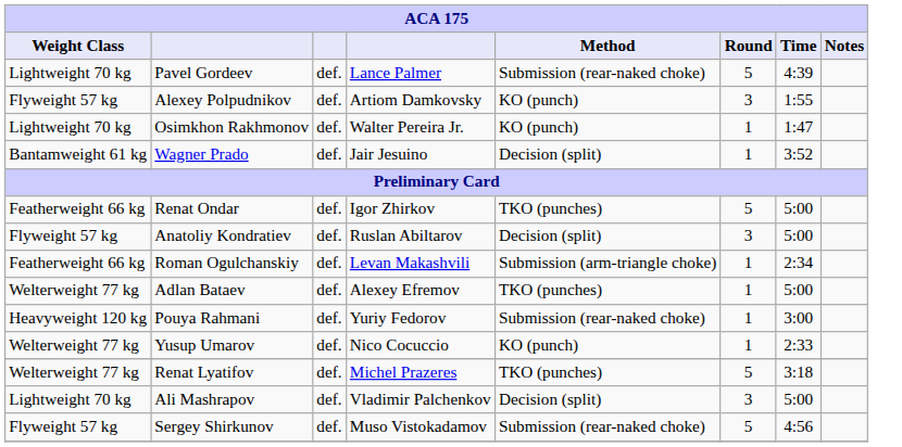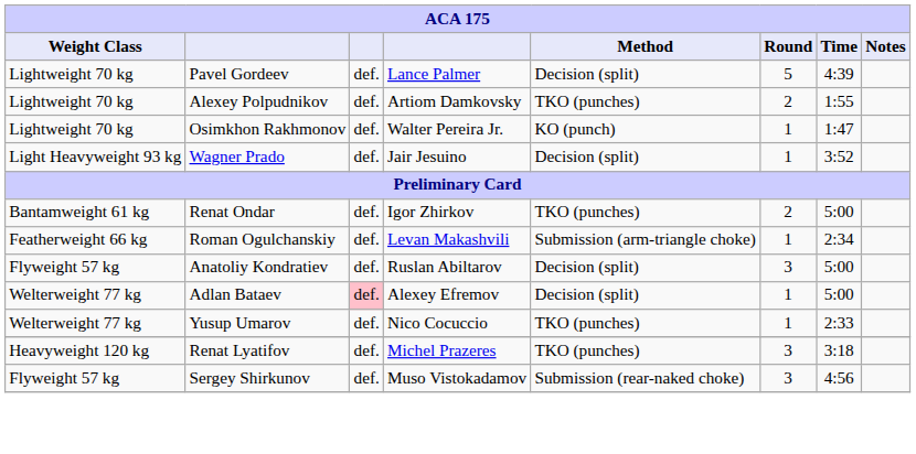Pavel Gordeev | Method: Submission (rear-naked choke) -> Decision (split)
Alexey Polpudnikov | Weight Class: Flyweight 57 kg -> Lightweight 70 kg
Alexey Polpudnikov | Method: KO (punch) -> TKO (punches)
Alexey Polpudnikov | Round: 3 -> 2
Wagner Prado | Weight Class: Bantamweight 61 kg -> Light Heavyweight 93 kg
Renat Ondar | Weight Class: Featherweight 66 kg -> Bantamweight 61 kg
Renat Ondar | Round: 5 -> 2
rows swapped: Anatoliy Kondratiev <-> Roman Ogulchanskiy
Adlan Bataev | column 3: no background -> pink background
Adlan Bataev | Method: TKO (punches) -> Decision (split)
- row: Heavyweight 120 kg | Pouya Rahmani | def. | Yuriy Fedorov | Submission (rear-naked choke) | 1 | 3:00
Yusup Umarov | Method: KO (punch) -> TKO (punches)
Renat Lyatifov | Weight Class: Welterweight 77 kg -> Heavyweight 120 kg
Renat Lyatifov | Round: 5 -> 3
- row: Lightweight 70 kg | Ali Mashrapov | def. | Vladimir Palchenkov | Decision (split) | 3 | 5:00
Sergey Shirkunov | Round: 5 -> 3
